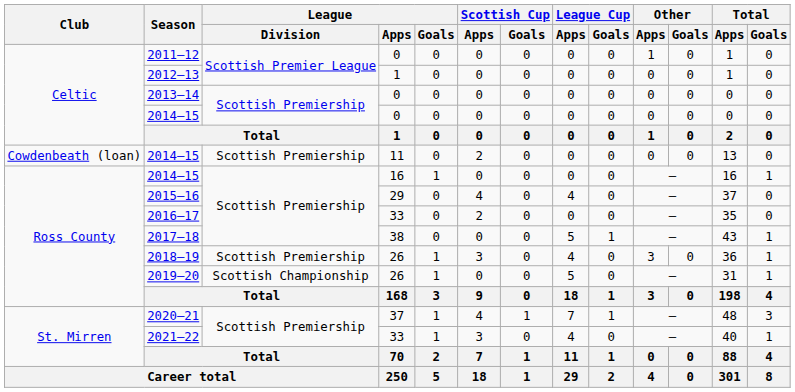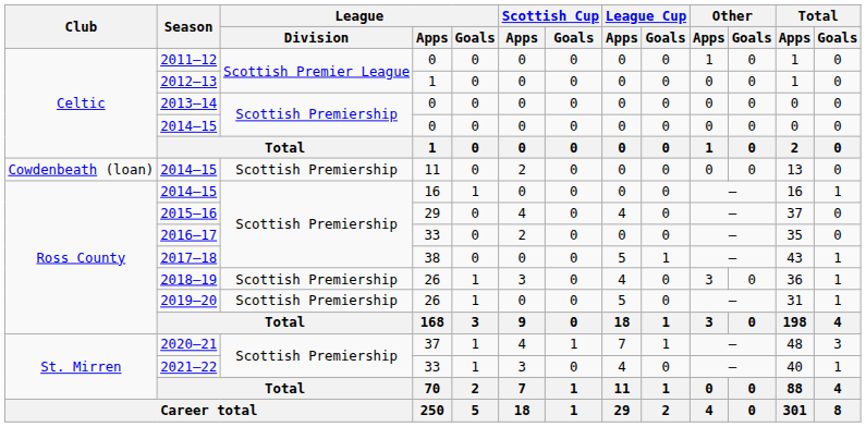2019–20 | League / Division: Scottish Championship -> Scottish Premiership
